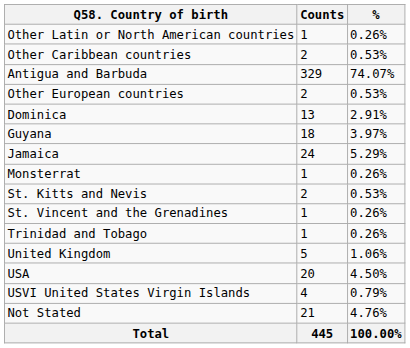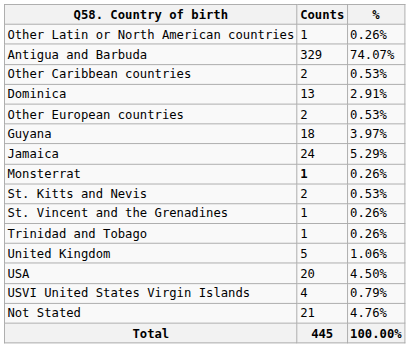rows swapped: Antigua and Barbuda <-> Other Caribbean countries
rows swapped: Other European countries <-> Dominica
Monsterrat | Counts: normal -> bold
